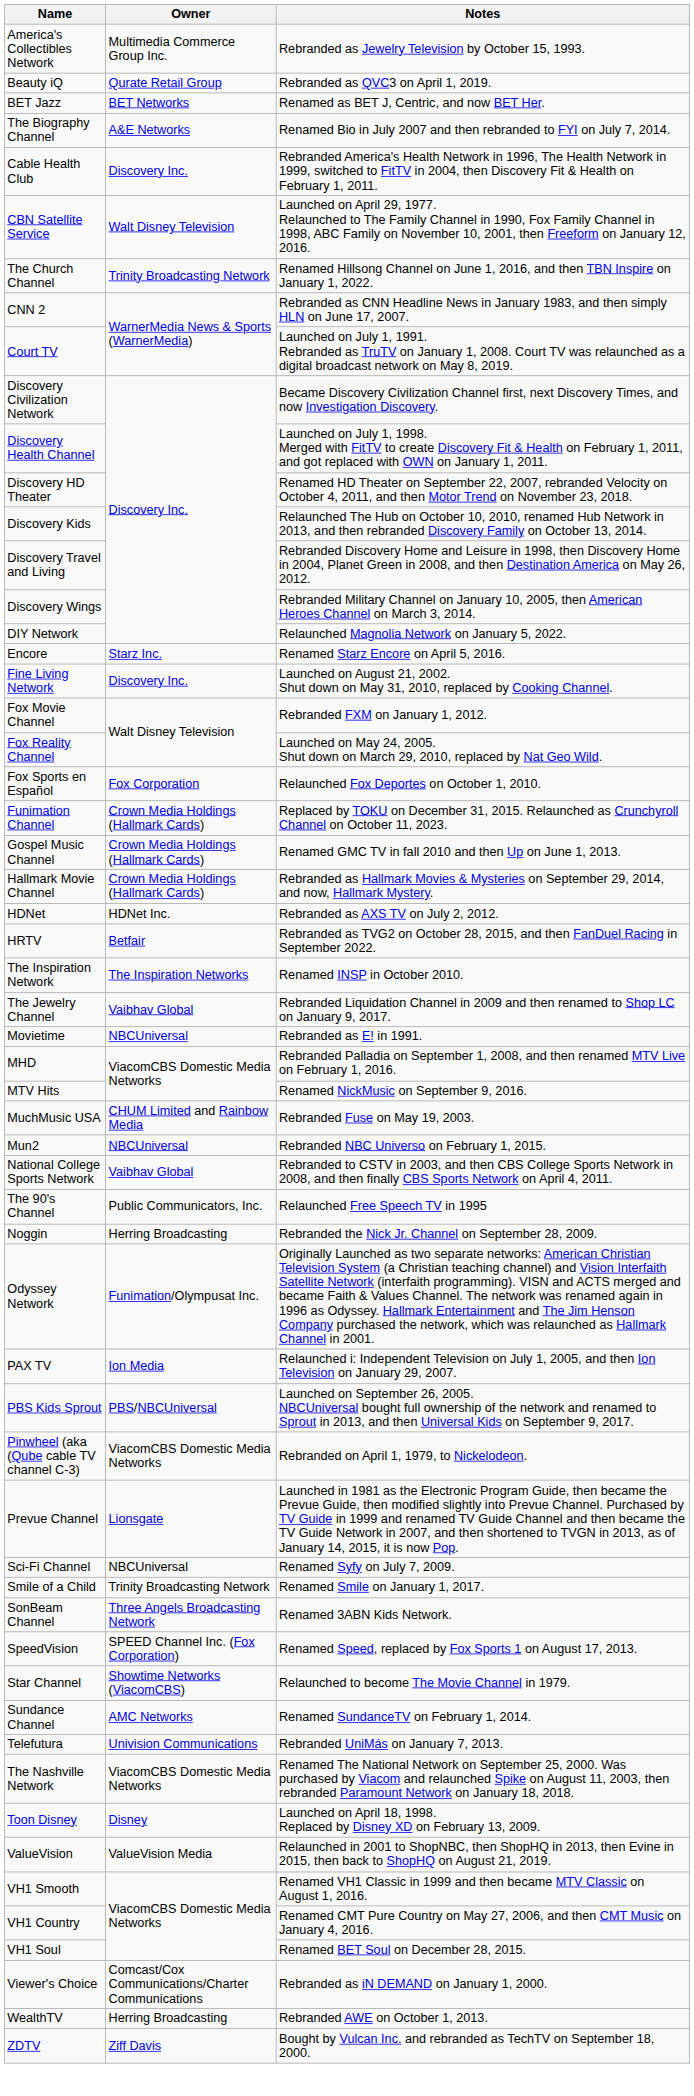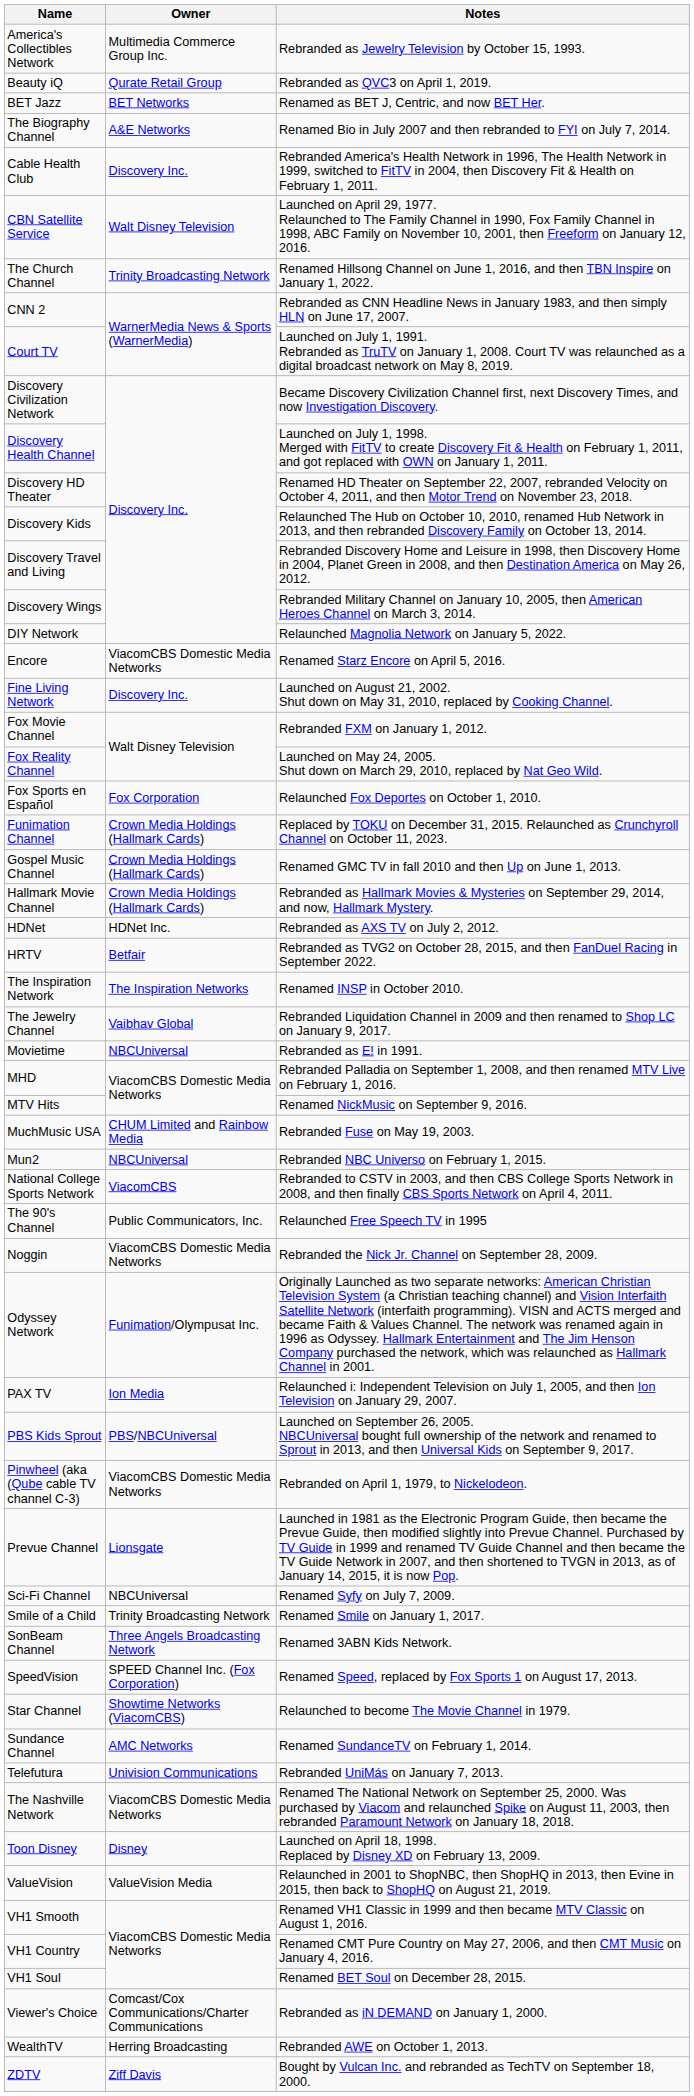Encore | Owner: Starz Inc. -> ViacomCBS Domestic Media Networks
National College Sports Network | Owner: Vaibhav Global -> ViacomCBS
Noggin | Owner: Herring Broadcasting -> ViacomCBS Domestic Media Networks
